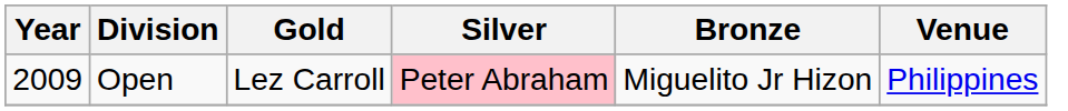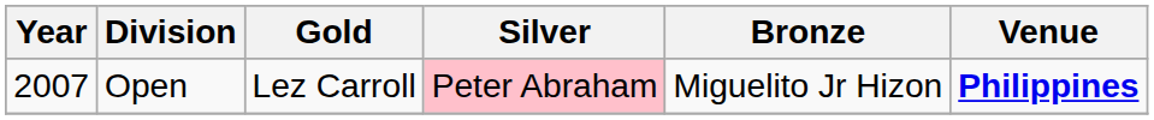Open | Year: 2009 -> 2007
Open | Venue: normal -> bold
